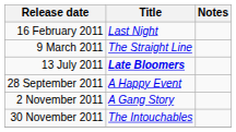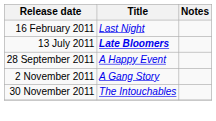- row: 9 March 2011 | The Straight Line
